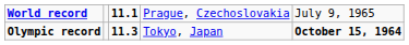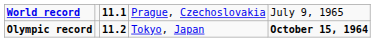Olympic record | column 3: 11.3 -> 11.2
